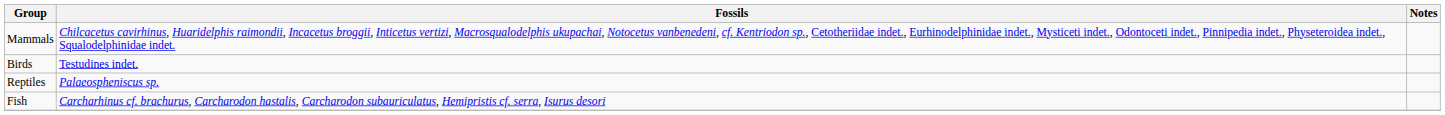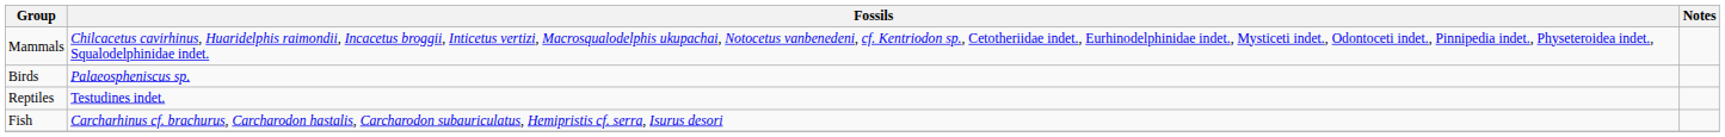Birds | Fossils: Testudines indet. -> Palaeospheniscus sp.
Reptiles | Fossils: Palaeospheniscus sp. -> Testudines indet.
